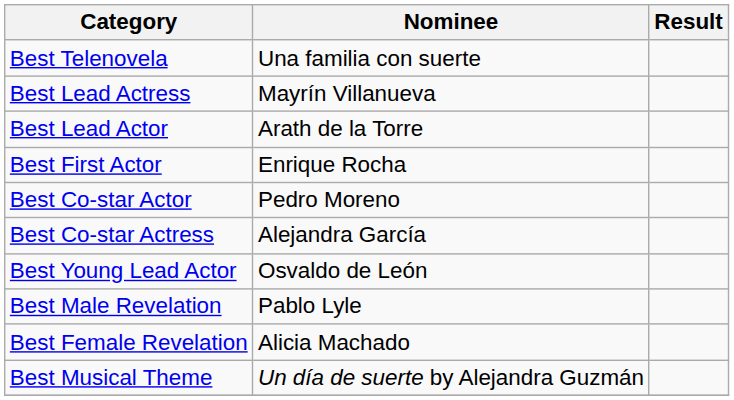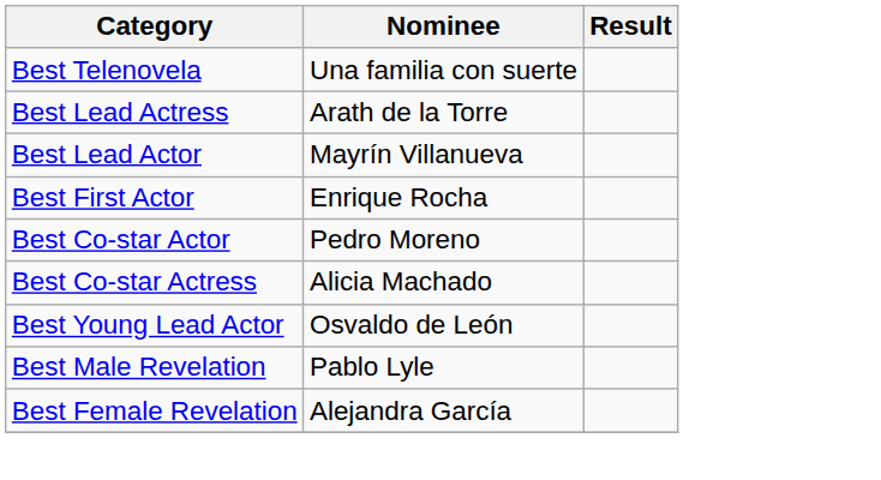Best Lead Actress | Nominee: Mayrín Villanueva -> Arath de la Torre
Best Lead Actor | Nominee: Arath de la Torre -> Mayrín Villanueva
Best Co-star Actress | Nominee: Alejandra García -> Alicia Machado
Best Female Revelation | Nominee: Alicia Machado -> Alejandra García
- row: Best Musical Theme | Un día de suerte by Alejandra Guzmán
